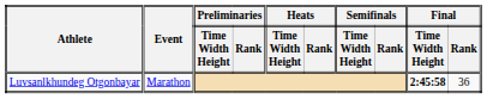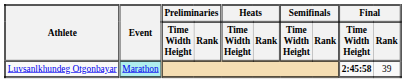Luvsanlkhundeg Otgonbayar | Event: no background -> paleturquoise background
Luvsanlkhundeg Otgonbayar | Final / Rank: 36 -> 39
